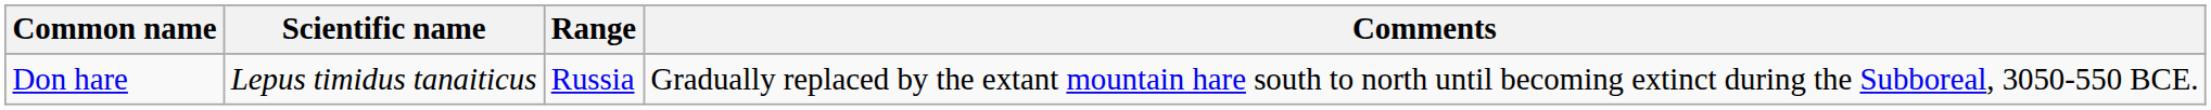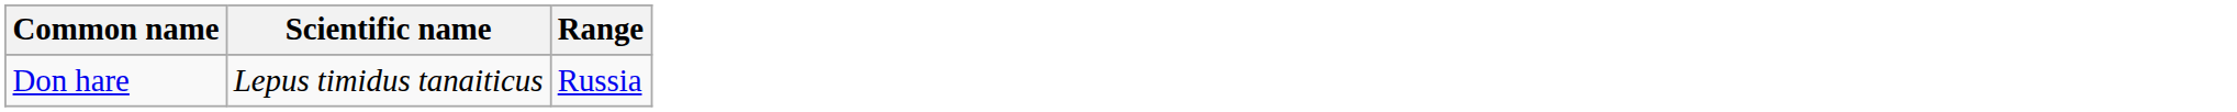- column: Comments | Gradually replaced by the extant mountain hare south to north until becoming extinct during the Subboreal, 3050-550 BCE.
